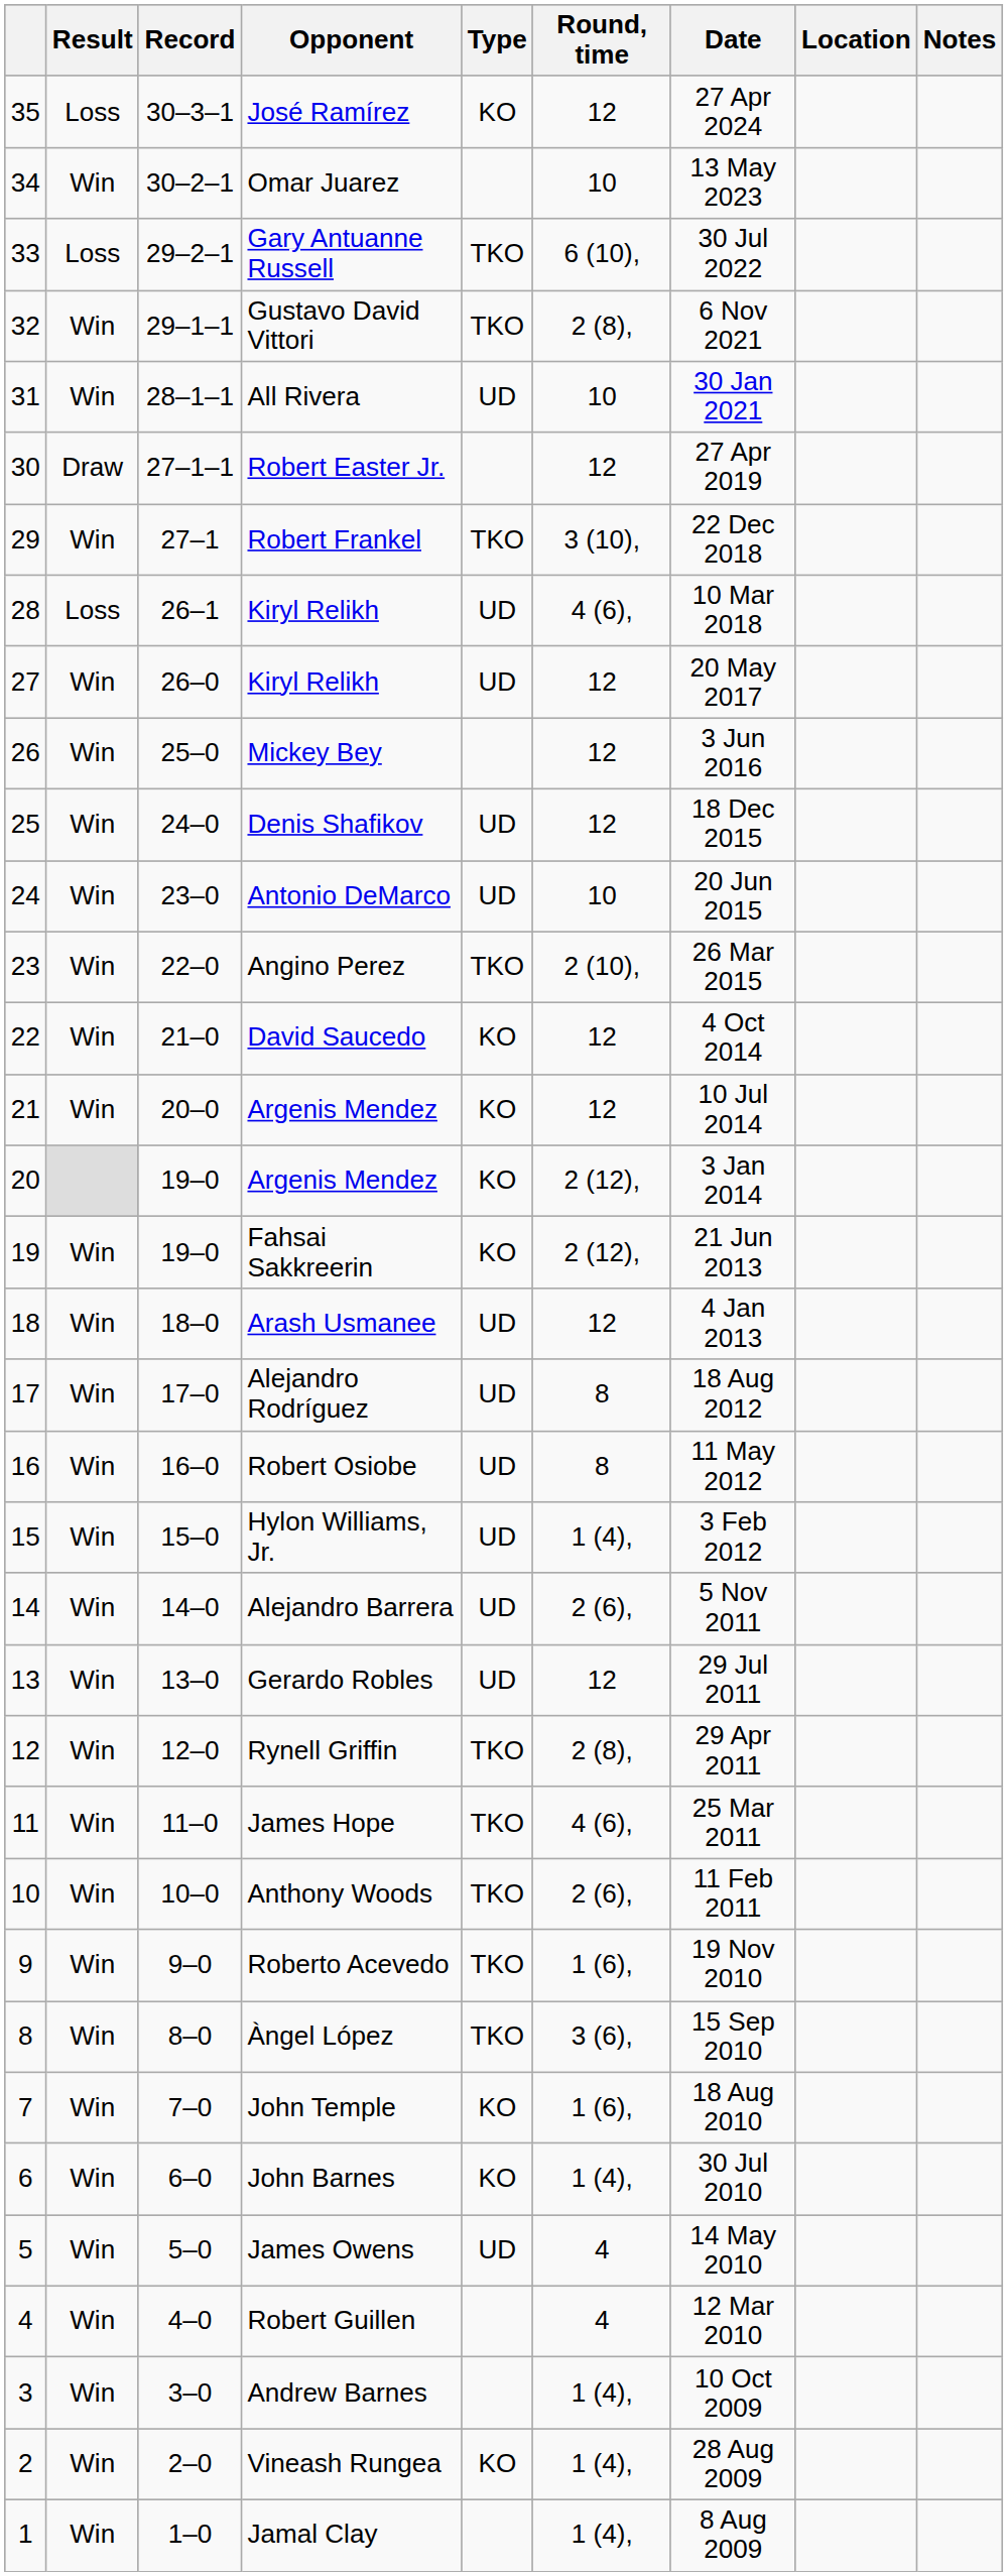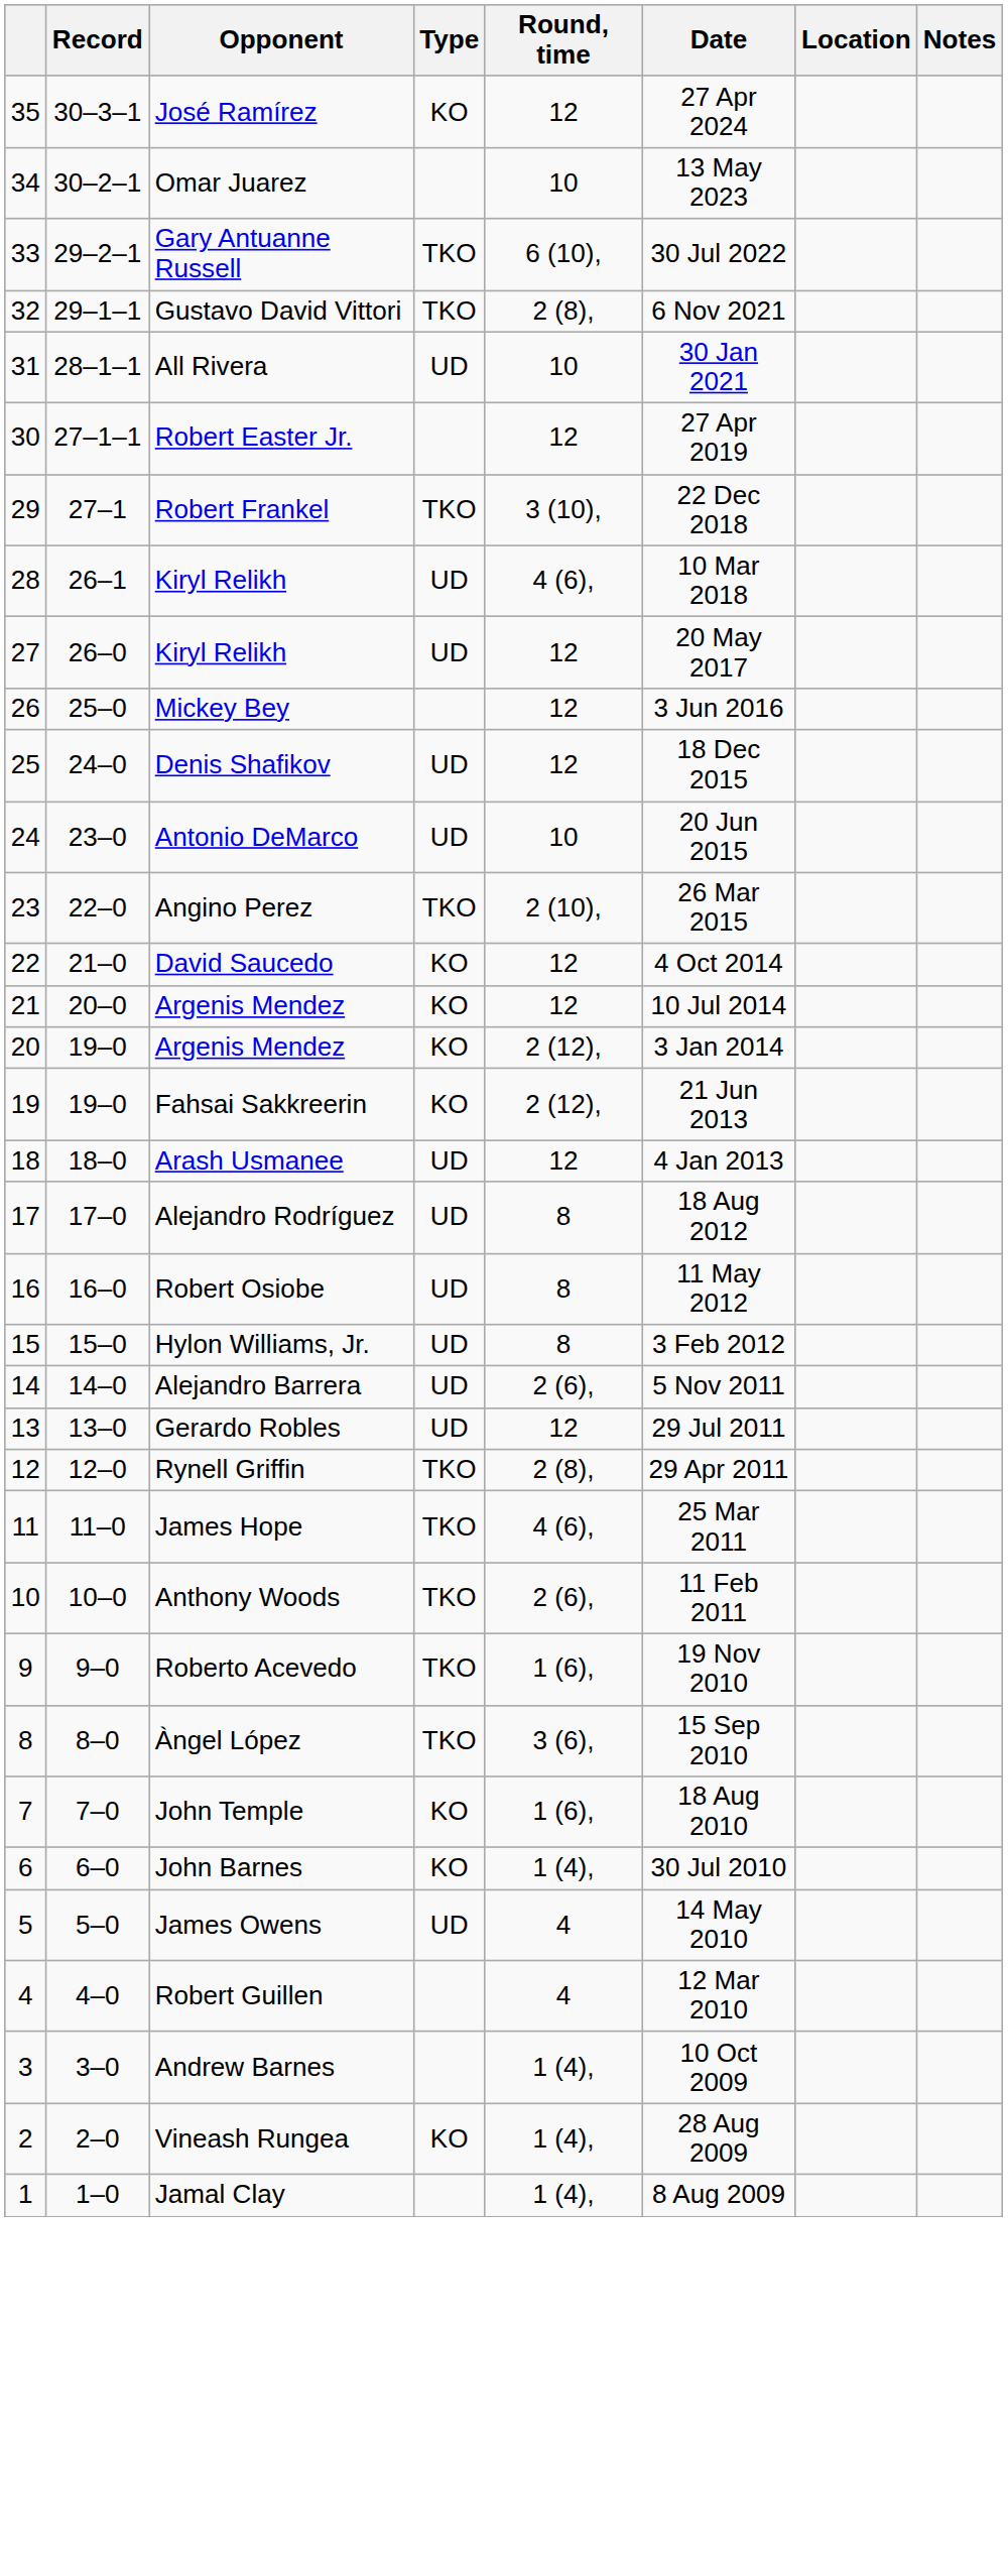- column: Result | Loss | Win | Loss | Win | Win | Draw | Win | Loss | Win | Win | Win | Win | Win | Win | Win | Win | Win | Win | Win | Win | Win | Win | Win | Win | Win | Win | Win | Win | Win | Win | Win | Win | Win | Win
Hylon Williams, Jr. | Round, time: 1 (4), -> 8
